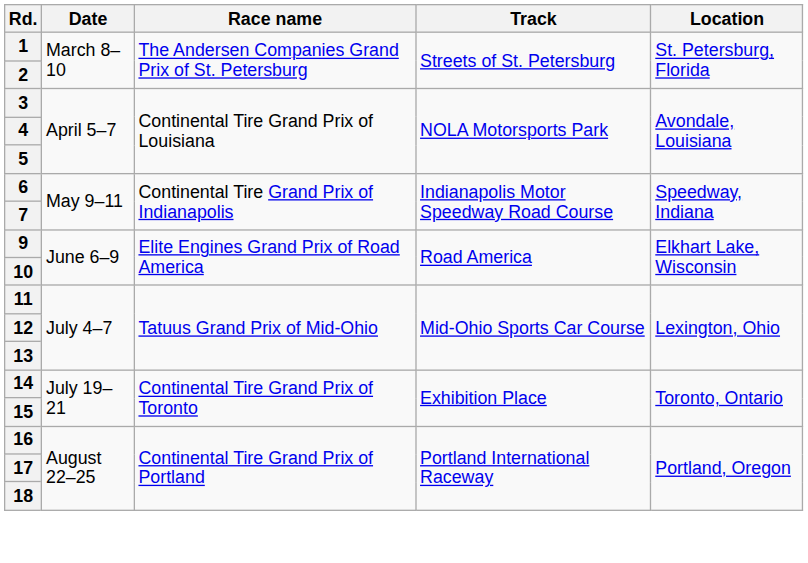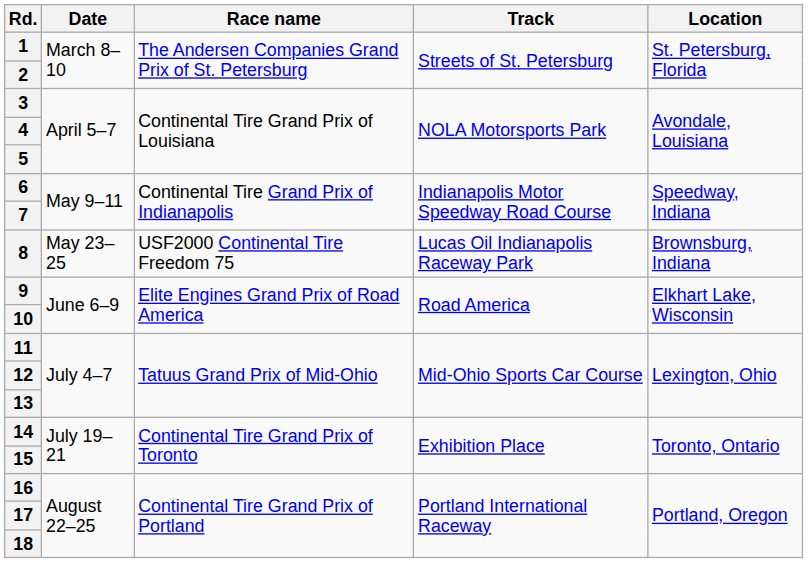+ row: 8 | May 23–25 | USF2000 Continental Tire Freedom 75 | Lucas Oil Indianapolis Raceway Park | Brownsburg, Indiana
